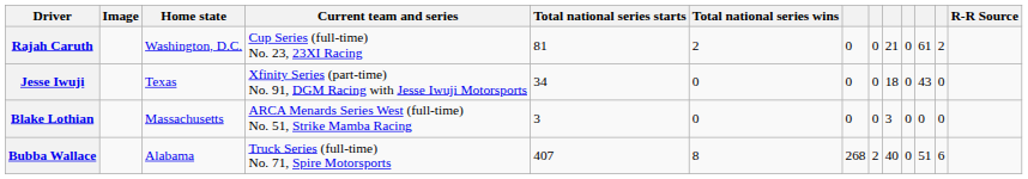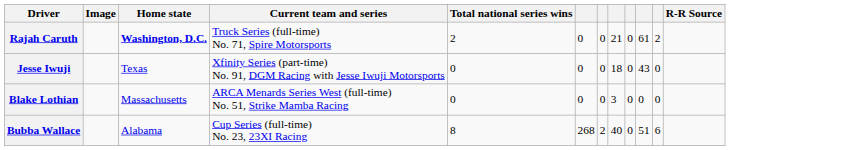- column: Total national series starts | 81 | 34 | 3 | 407
Rajah Caruth | Home state: normal -> bold
Rajah Caruth | Current team and series: Cup Series (full-time) No. 23, 23XI Racing -> Truck Series (full-time) No. 71, Spire Motorsports
Bubba Wallace | Current team and series: Truck Series (full-time) No. 71, Spire Motorsports -> Cup Series (full-time) No. 23, 23XI Racing
